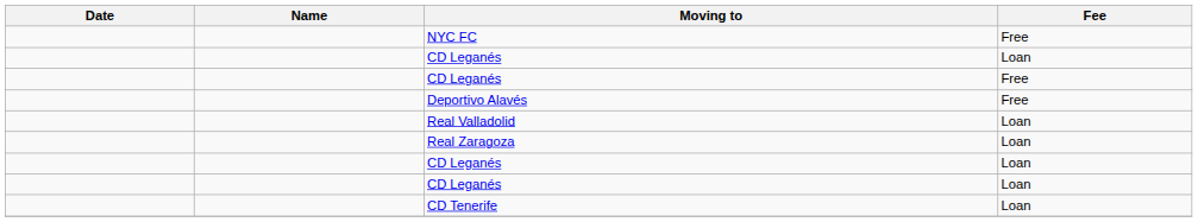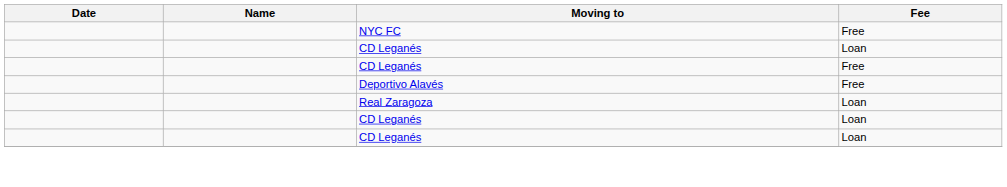- row: Real Valladolid | Loan
- row: CD Tenerife | Loan
